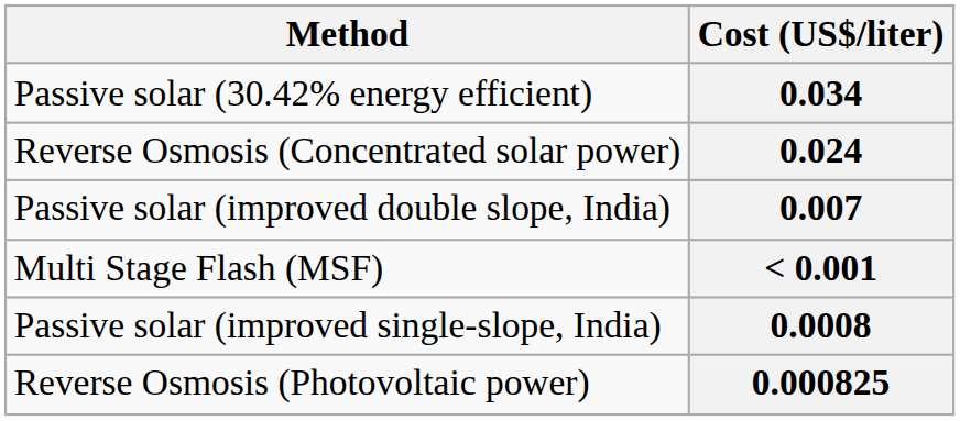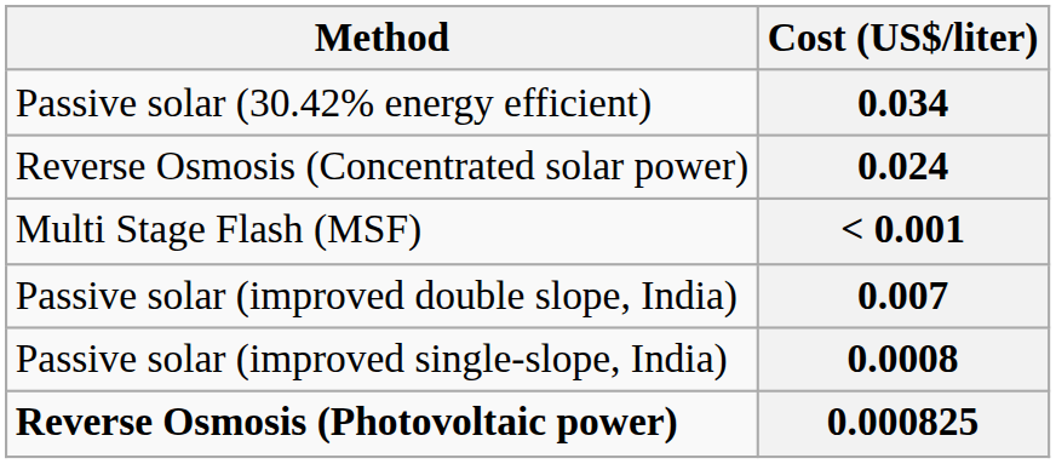rows swapped: 0.007 <-> < 0.001
0.000825 | Method: normal -> bold
